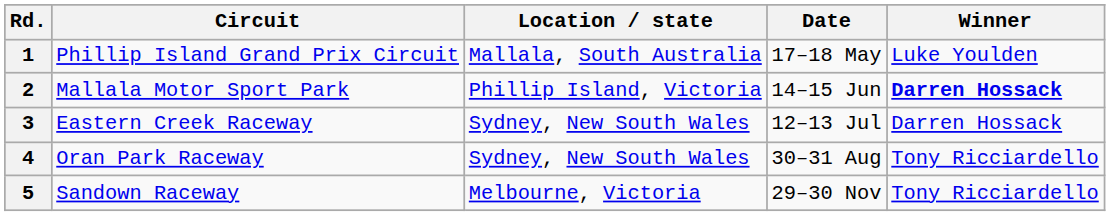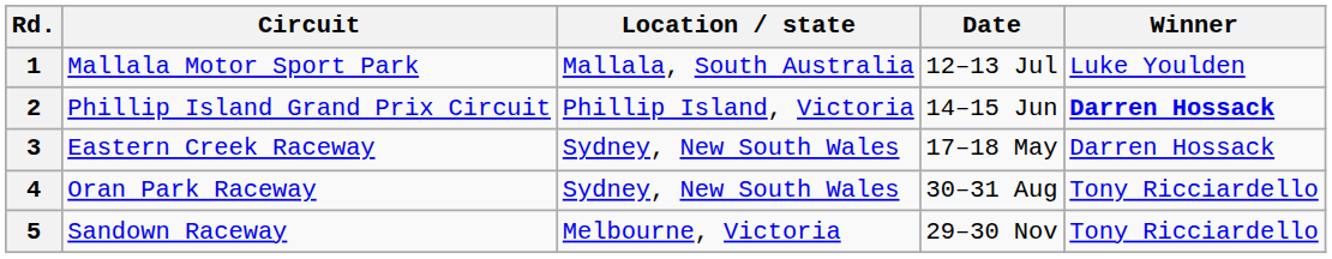1 | Circuit: Phillip Island Grand Prix Circuit -> Mallala Motor Sport Park
1 | Date: 17–18 May -> 12–13 Jul
2 | Circuit: Mallala Motor Sport Park -> Phillip Island Grand Prix Circuit
3 | Date: 12–13 Jul -> 17–18 May
